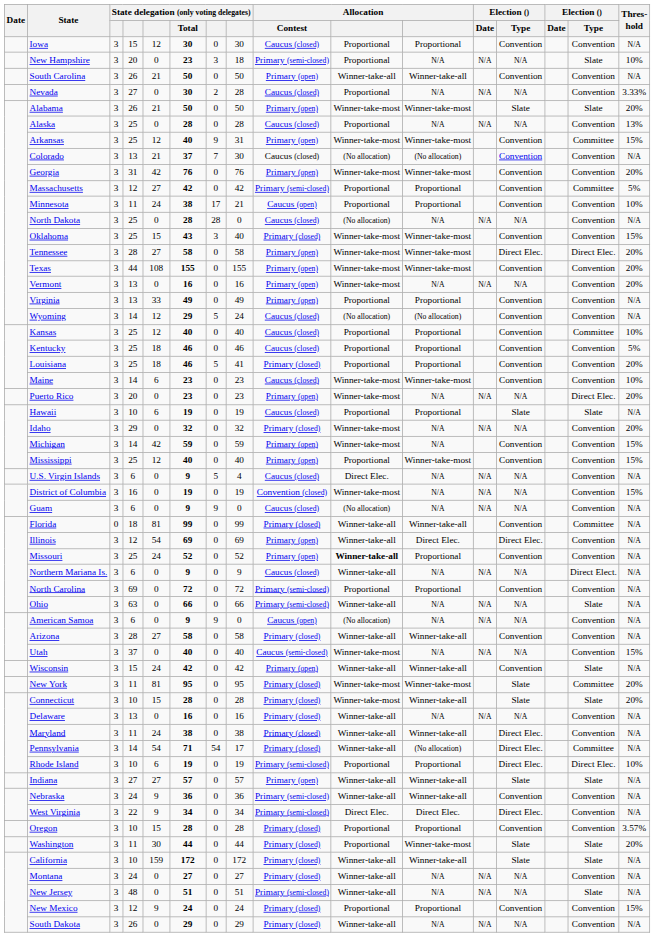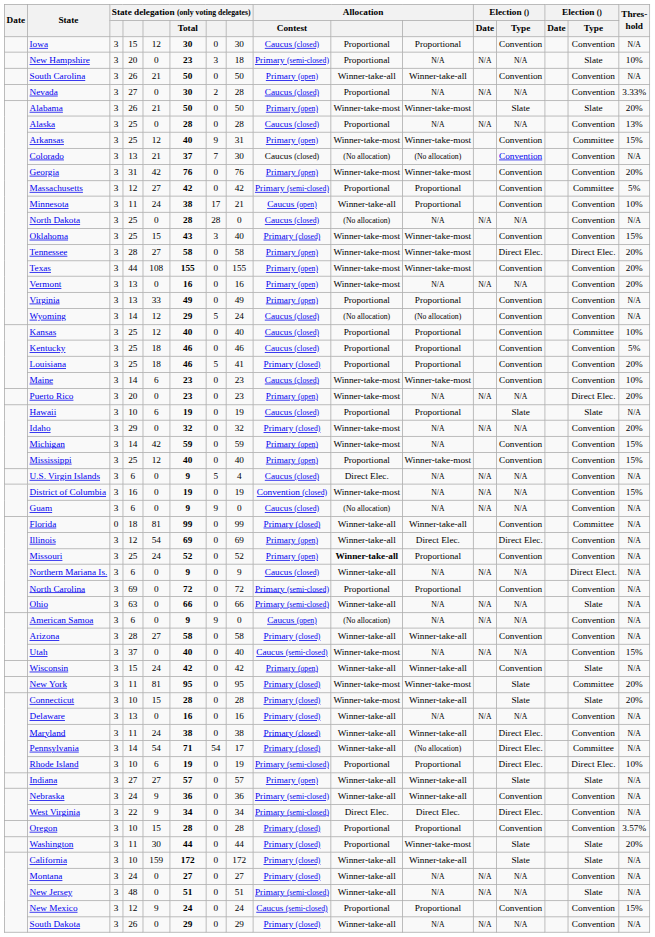Minnesota | column 10: Proportional -> Winner-take-all
New Mexico | Allocation / Contest: Primary (closed) -> Caucus (semi-closed)
